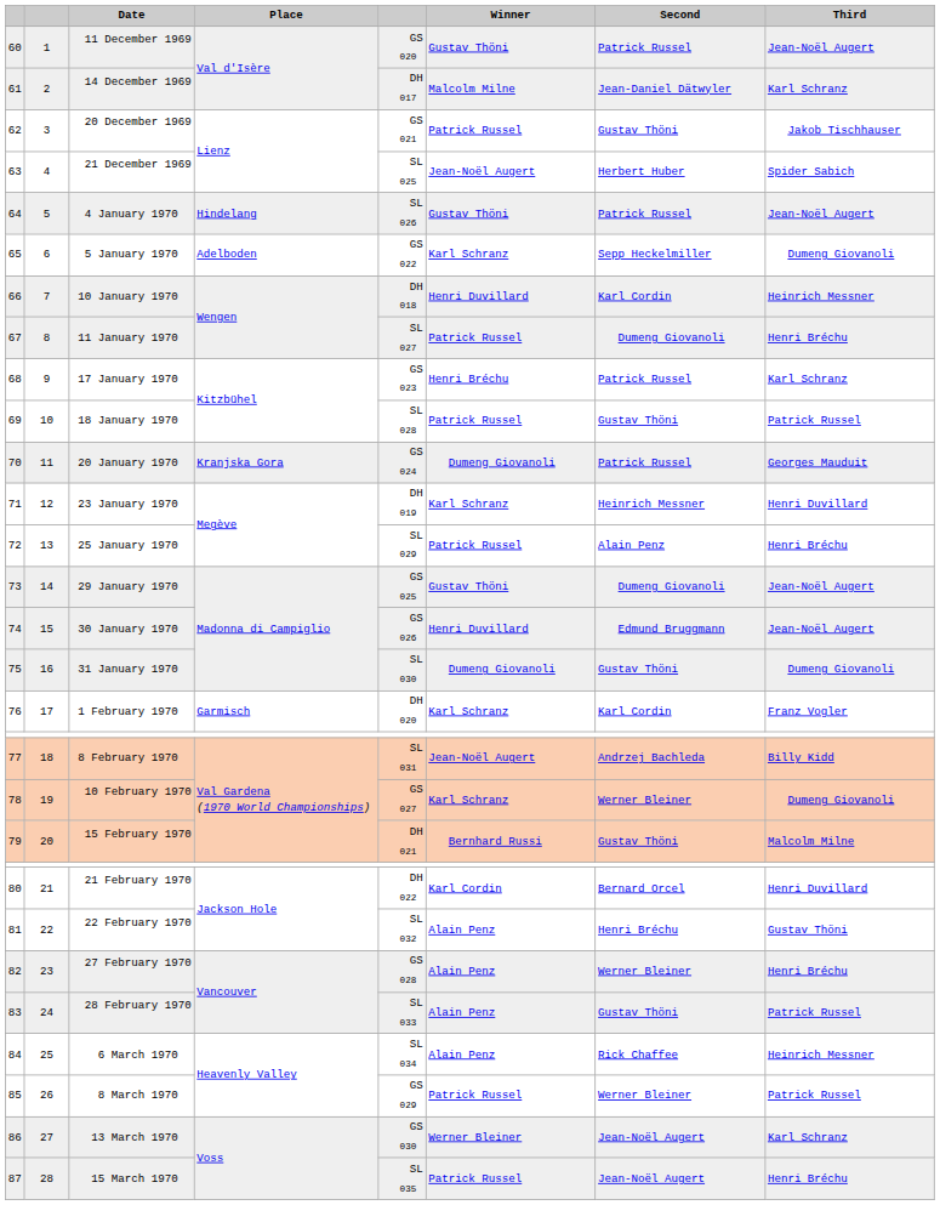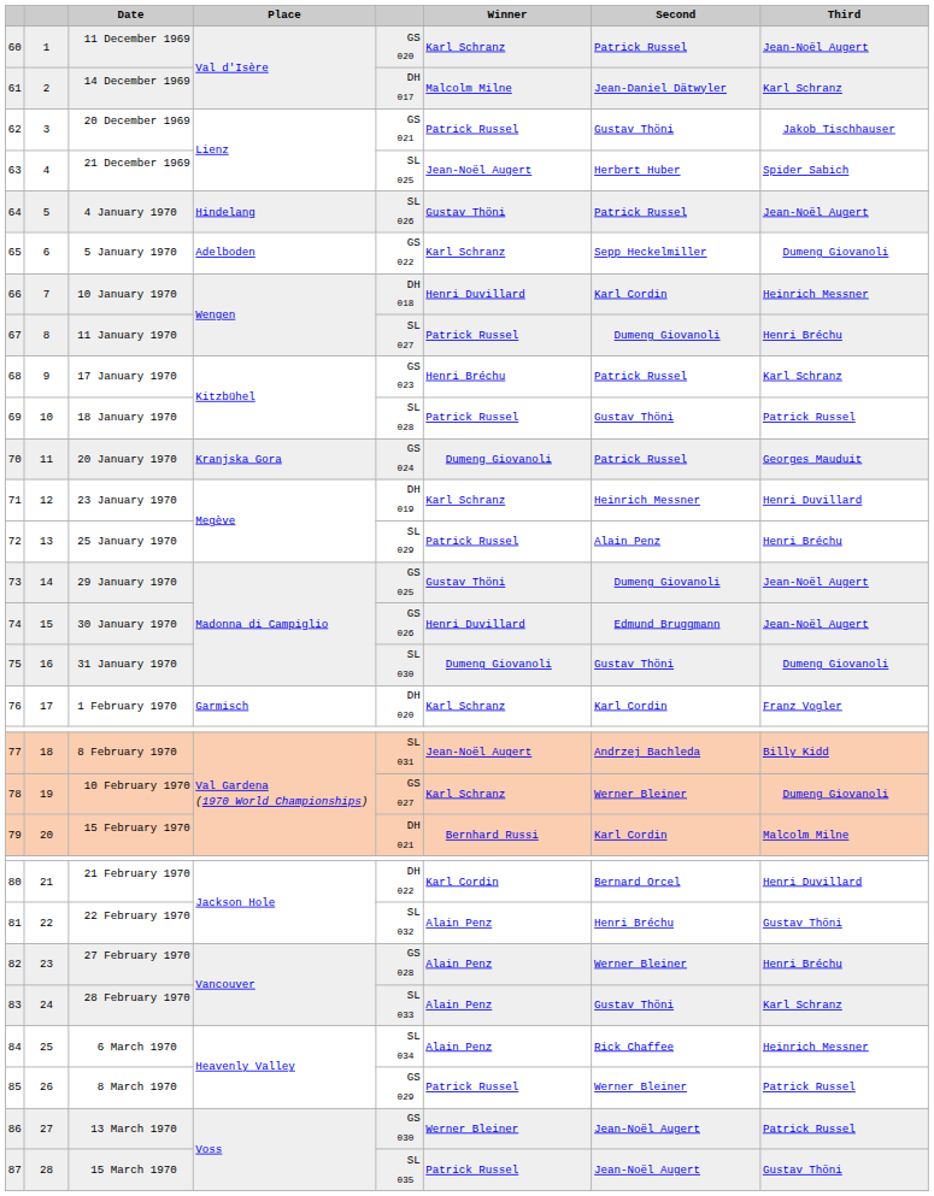11 December 1969 | Winner: Gustav Thöni -> Karl Schranz
15 February 1970 | Second: Gustav Thöni -> Karl Cordin
28 February 1970 | Third: Patrick Russel -> Karl Schranz
13 March 1970 | Third: Karl Schranz -> Patrick Russel
15 March 1970 | Third: Henri Bréchu -> Gustav Thöni
